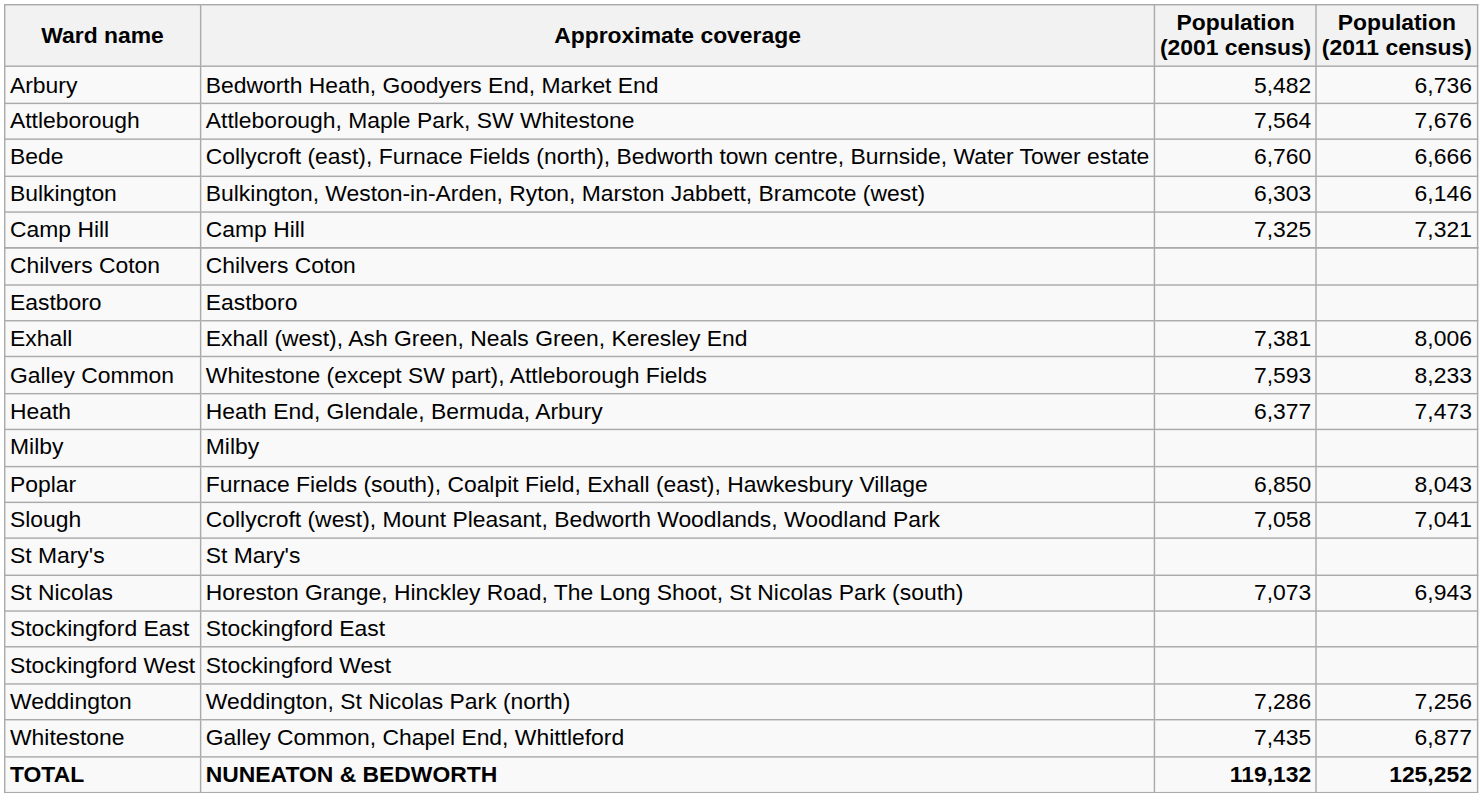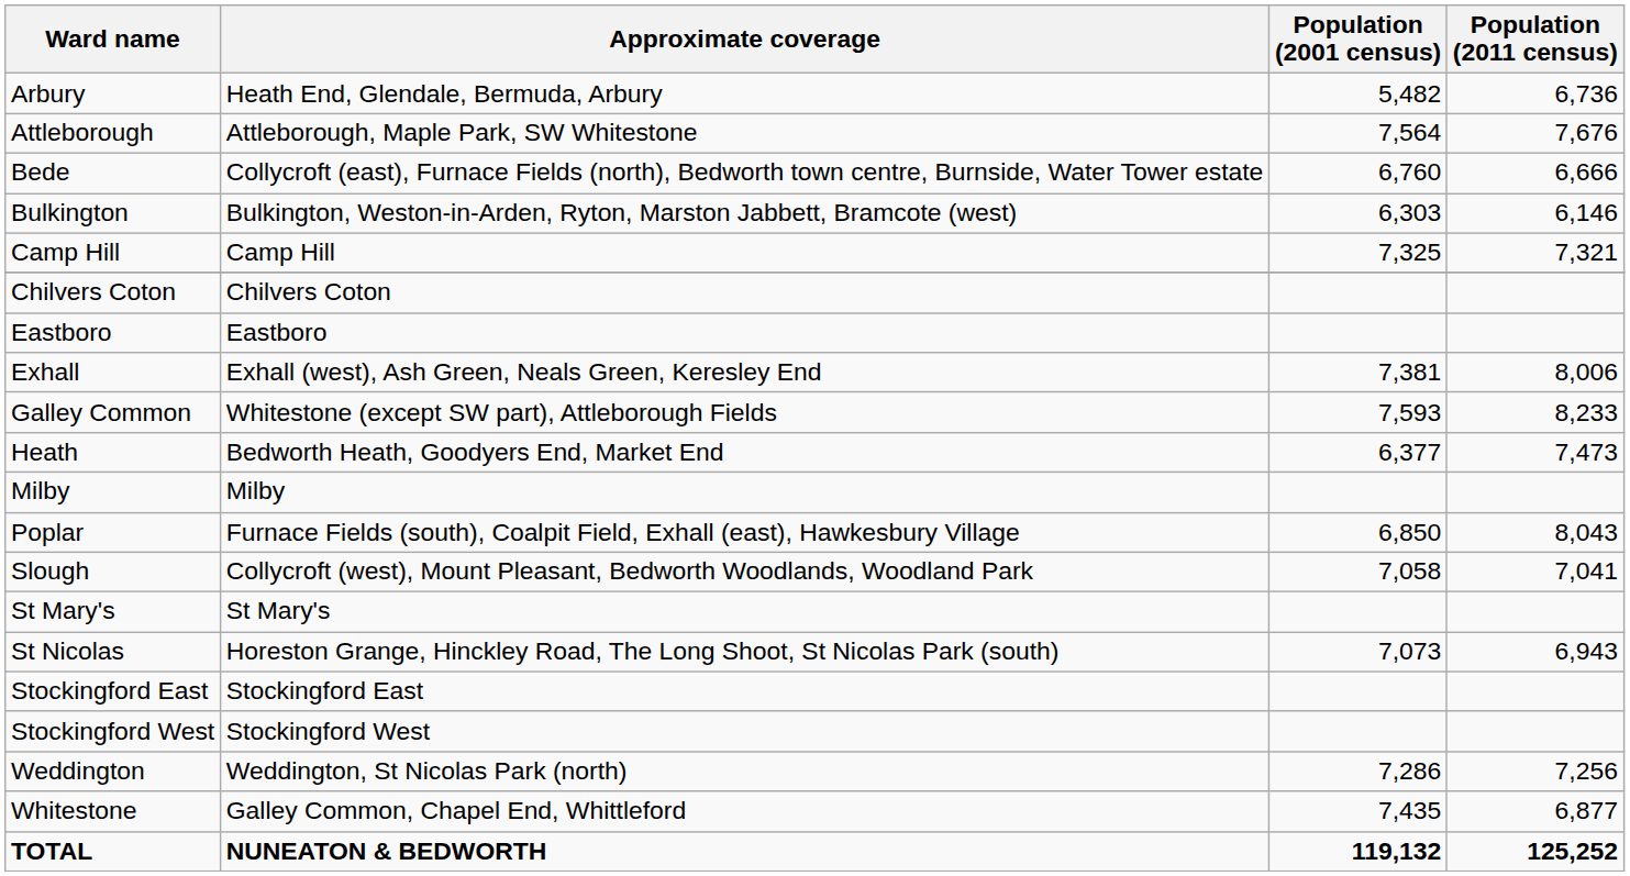Arbury | Approximate coverage: Bedworth Heath, Goodyers End, Market End -> Heath End, Glendale, Bermuda, Arbury
Heath | Approximate coverage: Heath End, Glendale, Bermuda, Arbury -> Bedworth Heath, Goodyers End, Market End
